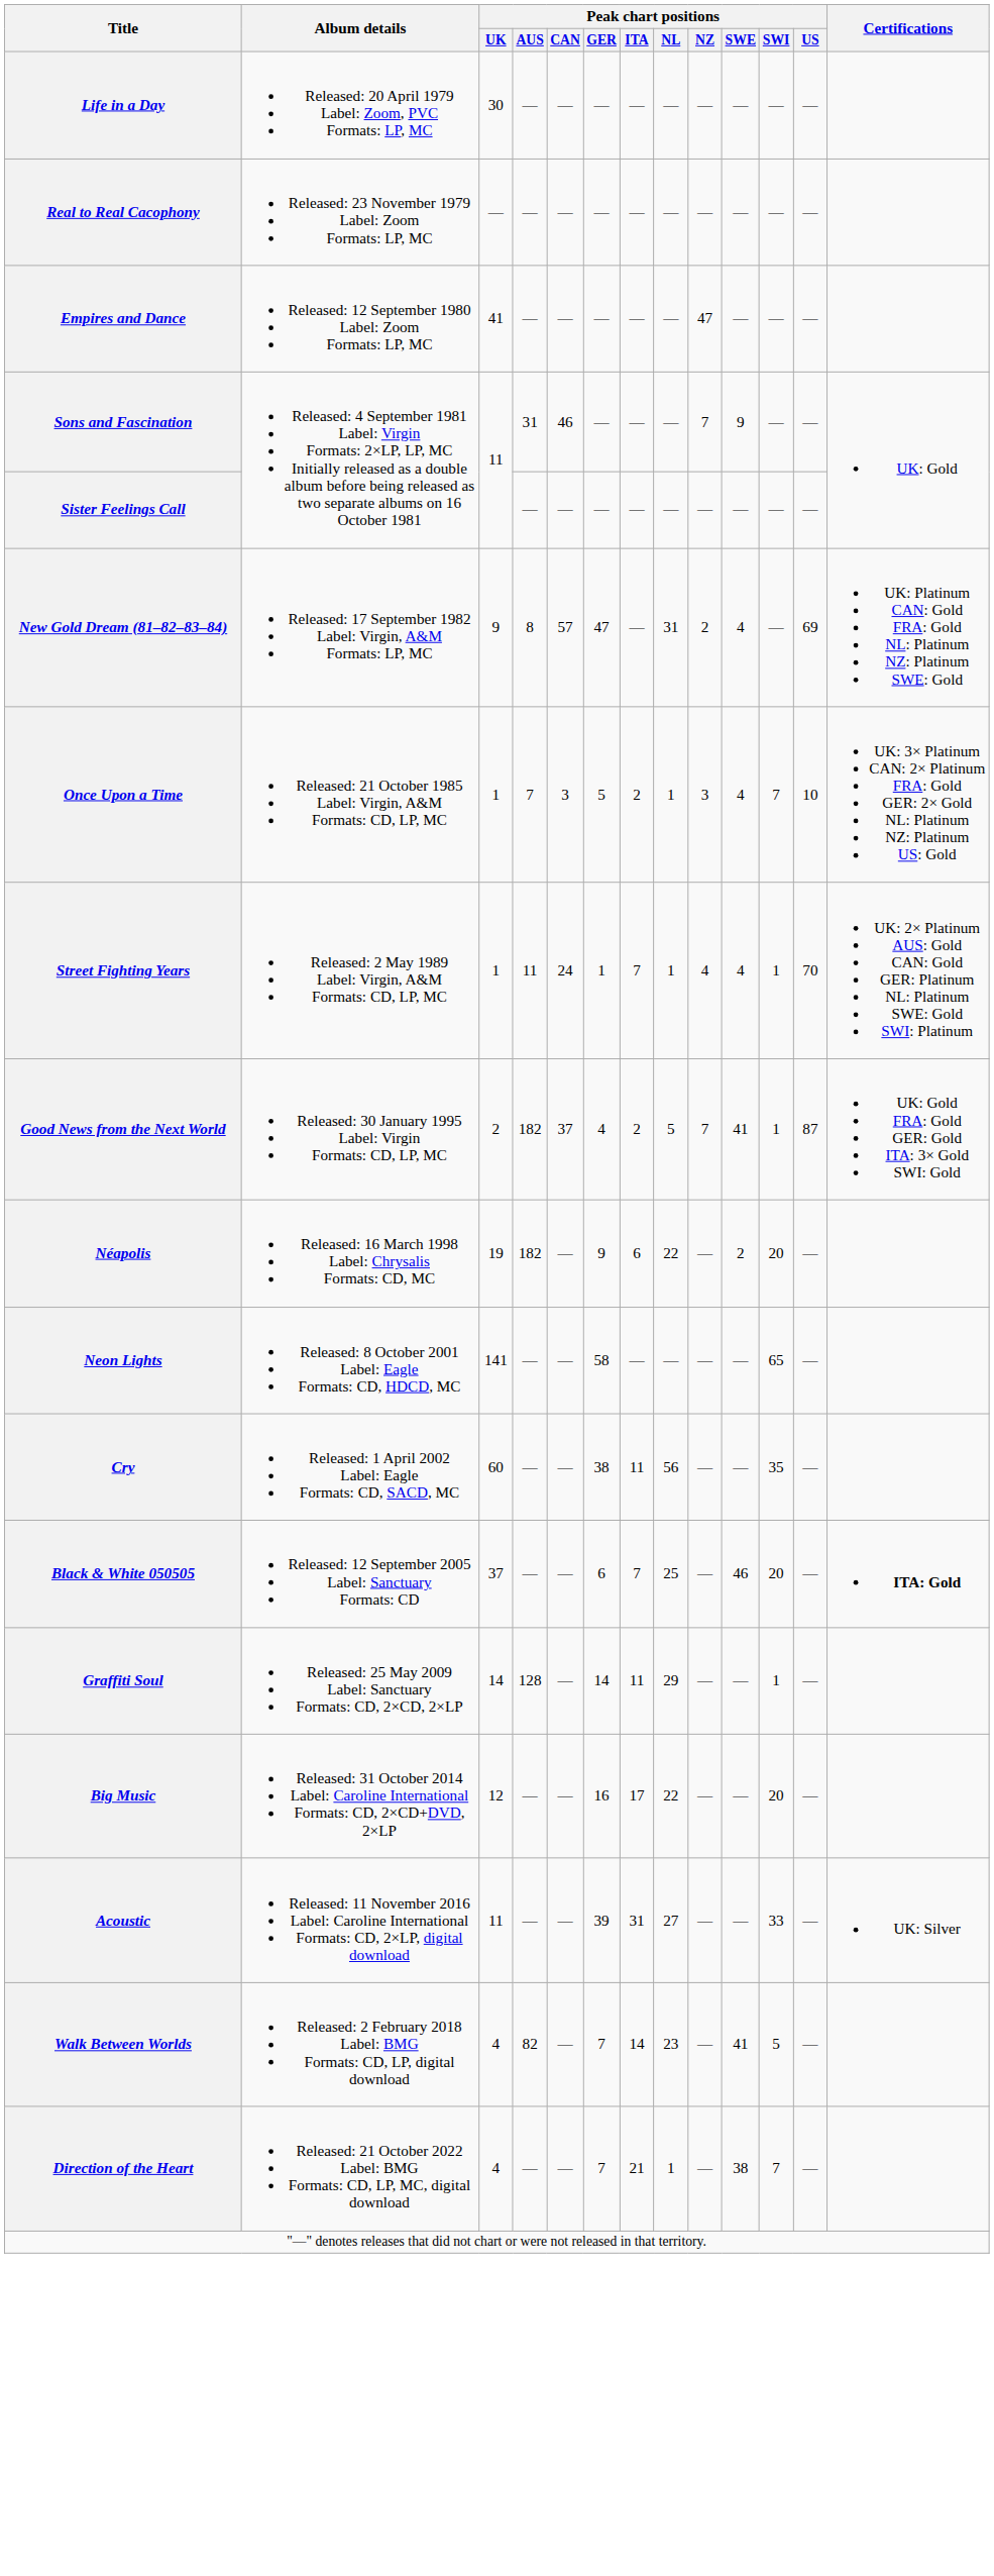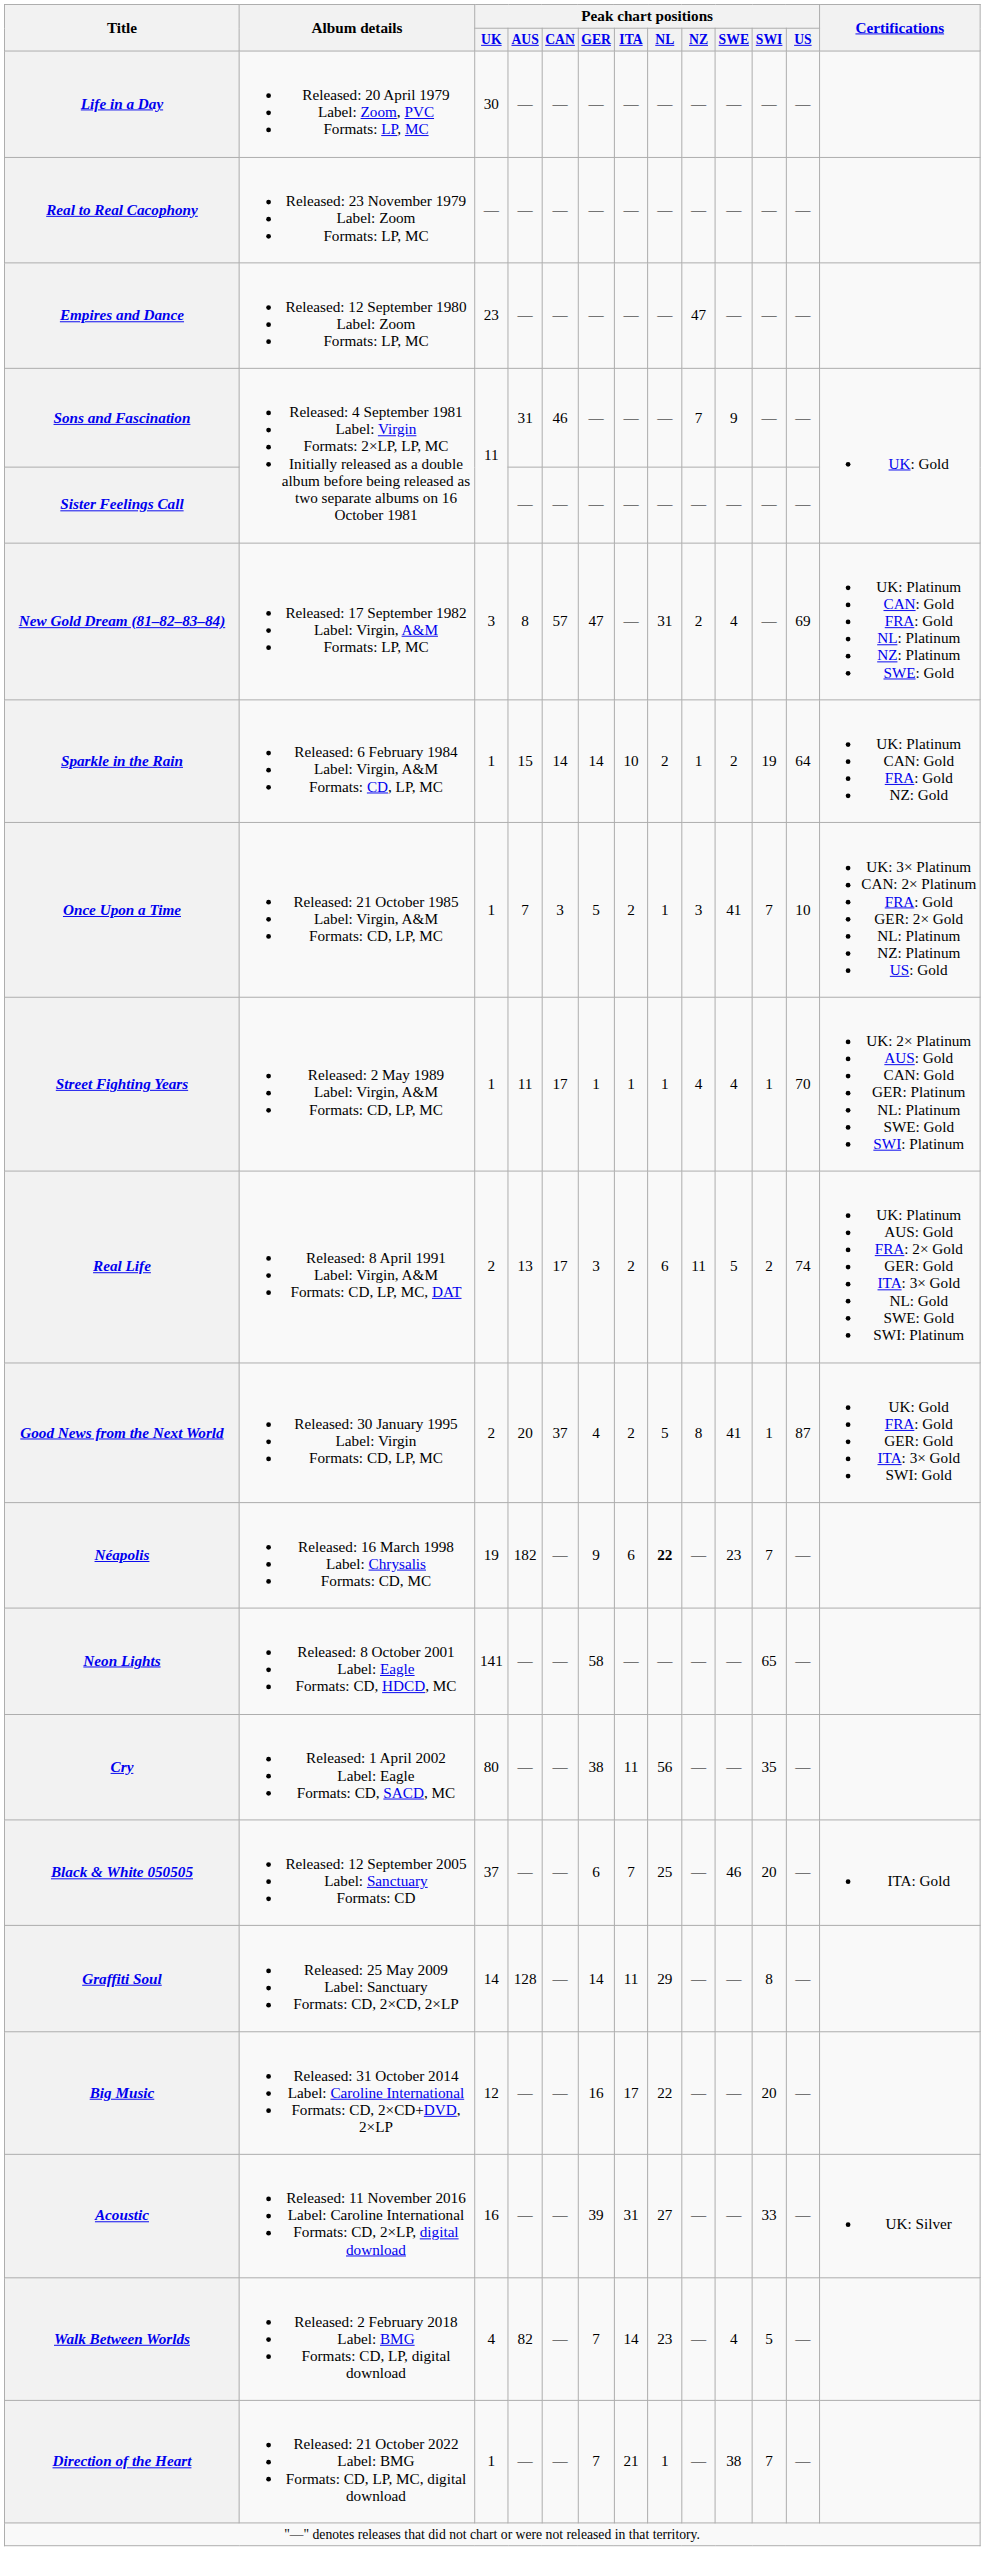Empires and Dance | Peak chart positions / UK: 41 -> 23
New Gold Dream (81–82–83–84) | Peak chart positions / UK: 9 -> 3
+ row: Sparkle in the Rain | Released: 6 February 1984 Label: Virgin, A&M Formats: CD, LP, MC | 1 | 15 | 14 | 14 | 10 | 2 | 1 | 2 | 19 | 64 | UK: Platinum CAN: Gold FRA: Gold NZ: Gold
Once Upon a Time | Peak chart positions / SWE: 4 -> 41
Street Fighting Years | Peak chart positions / CAN: 24 -> 17
Street Fighting Years | Peak chart positions / ITA: 7 -> 1
+ row: Real Life | Released: 8 April 1991 Label: Virgin, A&M Formats: CD, LP, MC, DAT | 2 | 13 | 17 | 3 | 2 | 6 | 11 | 5 | 2 | 74 | UK: Platinum AUS: Gold FRA: 2× Gold GER: Gold ITA: 3× Gold NL: Gold SWE: Gold SWI: Platinum
Good News from the Next World | Peak chart positions / AUS: 182 -> 20
Good News from the Next World | Peak chart positions / NZ: 7 -> 8
Néapolis | Peak chart positions / NL: normal -> bold
Néapolis | Peak chart positions / SWE: 2 -> 23
Néapolis | Peak chart positions / SWI: 20 -> 7
Cry | Peak chart positions / UK: 60 -> 80
Black & White 050505 | Certifications: bold -> normal
Graffiti Soul | Peak chart positions / SWI: 1 -> 8
Acoustic | Peak chart positions / UK: 11 -> 16
Walk Between Worlds | Peak chart positions / SWE: 41 -> 4
Direction of the Heart | Peak chart positions / UK: 4 -> 1
